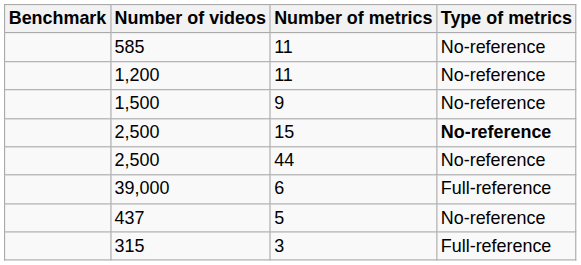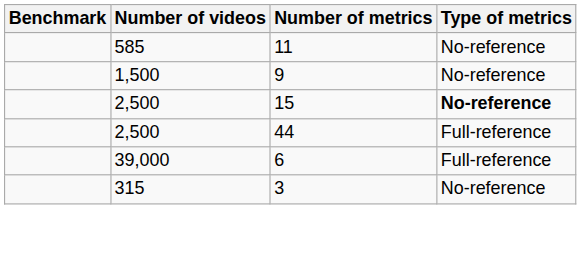- row: 1,200 | 11 | No-reference
2,500 / 44 | Type of metrics: No-reference -> Full-reference
- row: 437 | 5 | No-reference
315 | Type of metrics: Full-reference -> No-reference
